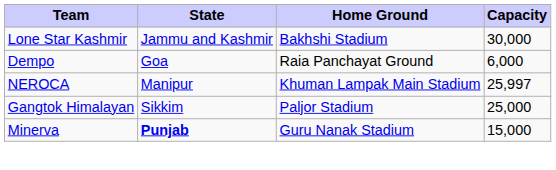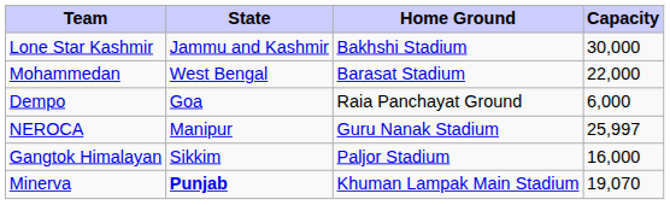+ row: Mohammedan | West Bengal | Barasat Stadium | 22,000
NEROCA | Home Ground: Khuman Lampak Main Stadium -> Guru Nanak Stadium
Gangtok Himalayan | Capacity: 25,000 -> 16,000
Minerva | Home Ground: Guru Nanak Stadium -> Khuman Lampak Main Stadium
Minerva | Capacity: 15,000 -> 19,070
